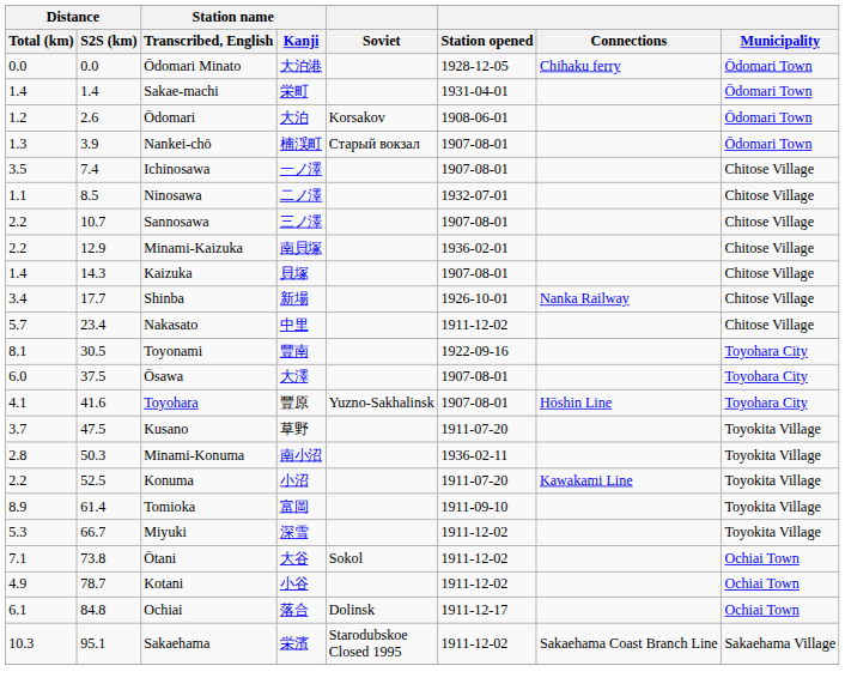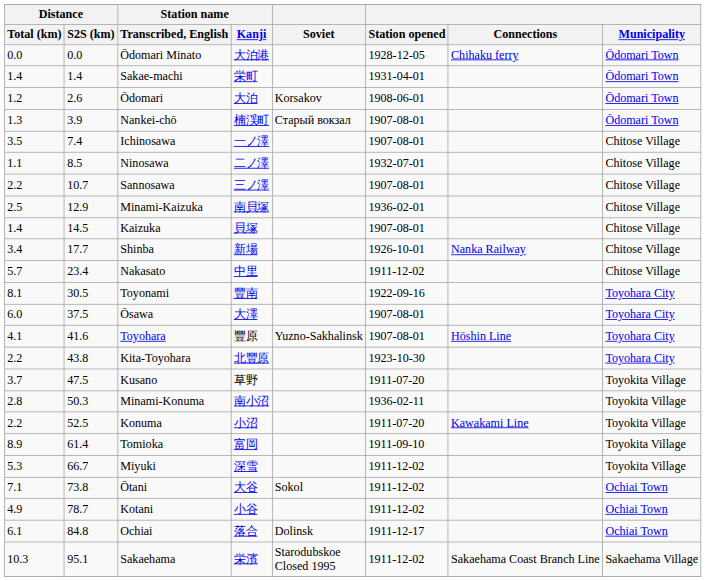Minami-Kaizuka | Distance / Total (km): 2.2 -> 2.5
Kaizuka | Distance / S2S (km): 14.3 -> 14.5
+ row: 2.2 | 43.8 | Kita-Toyohara | 北豐原 | 1923-10-30 | Toyohara City
